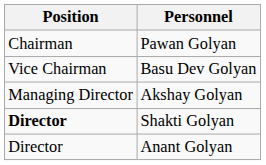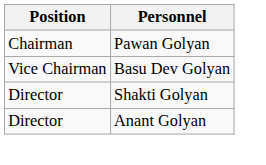- row: Managing Director | Akshay Golyan
Shakti Golyan | Position: bold -> normal
